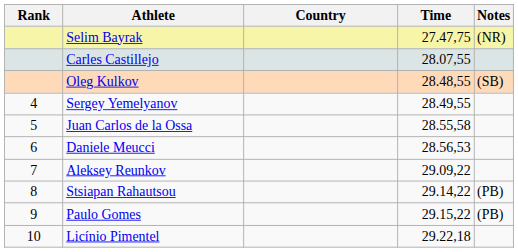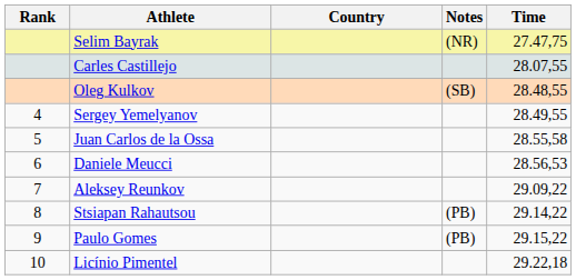columns swapped: Time <-> Notes
